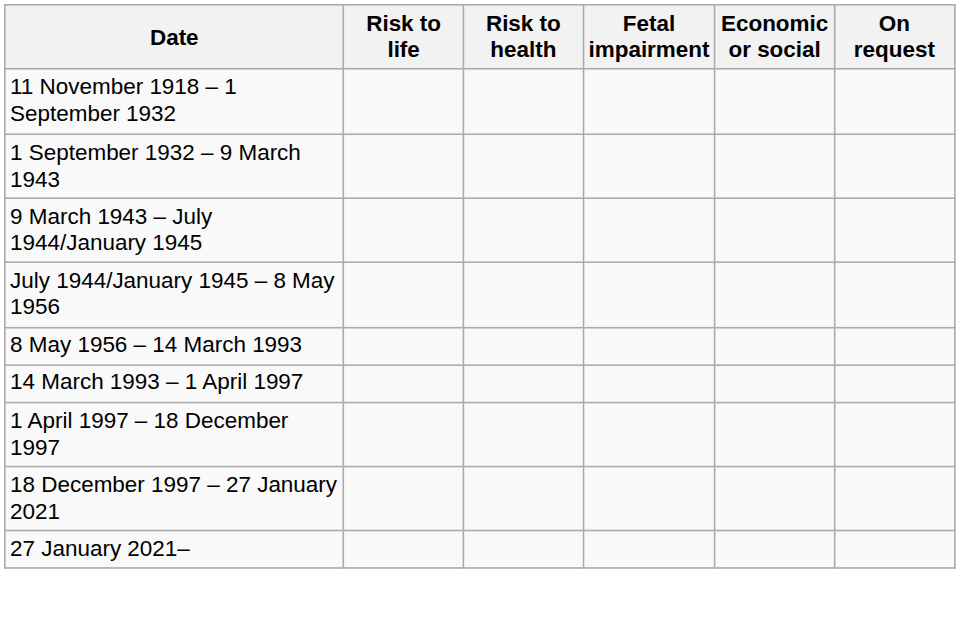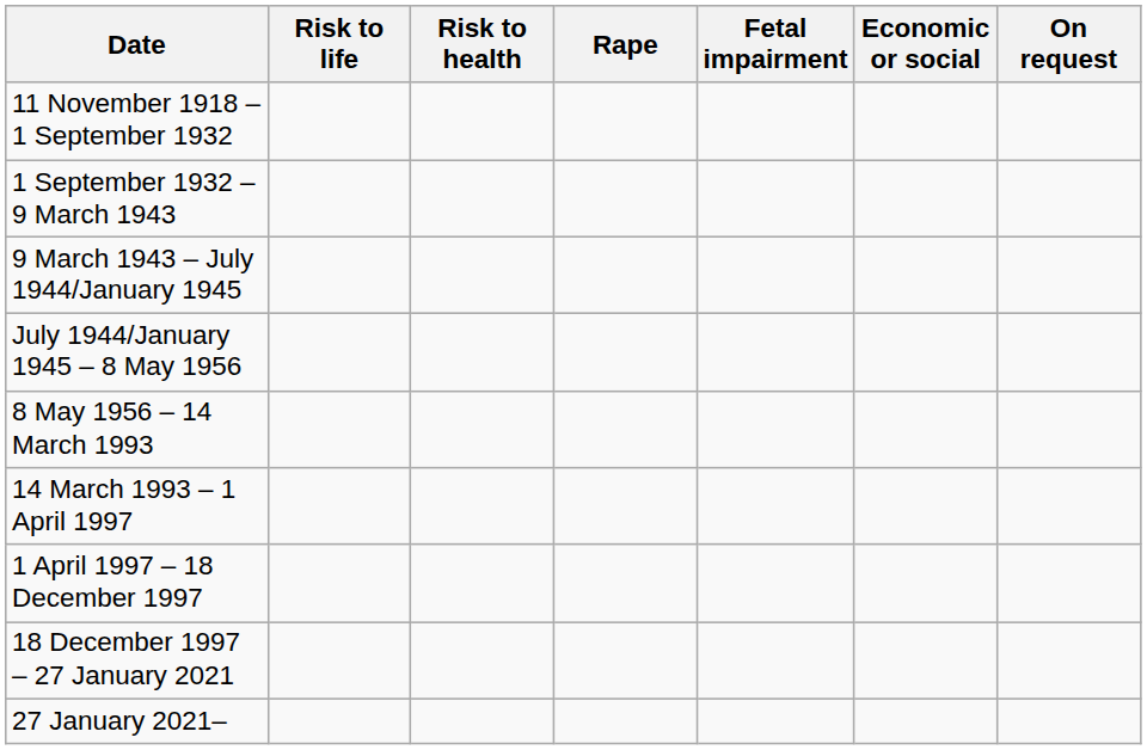+ column: Rape
